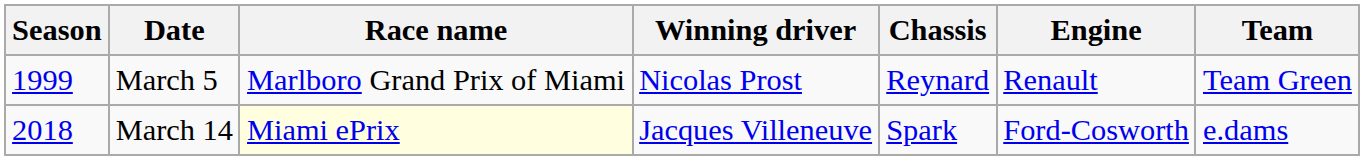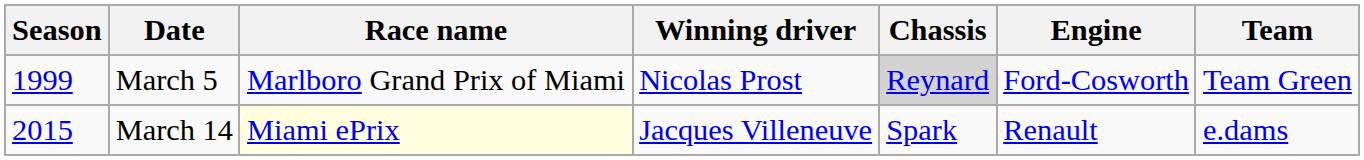March 5 | Chassis: no background -> lightgrey background
March 5 | Engine: Renault -> Ford-Cosworth
March 14 | Season: 2018 -> 2015
March 14 | Engine: Ford-Cosworth -> Renault
